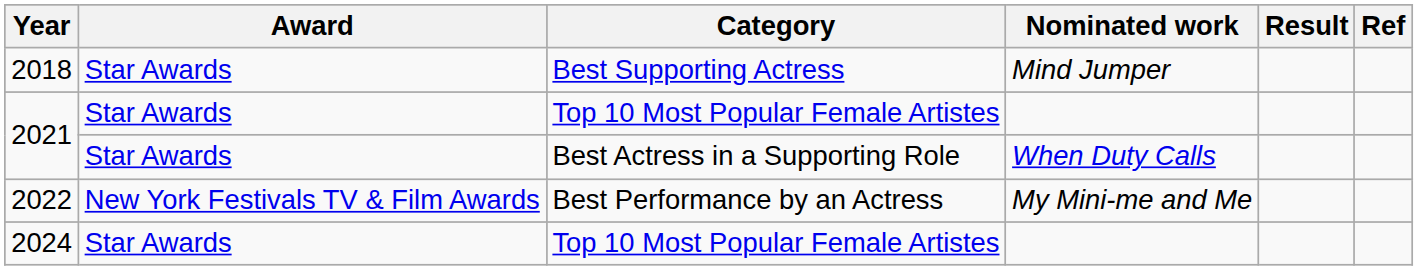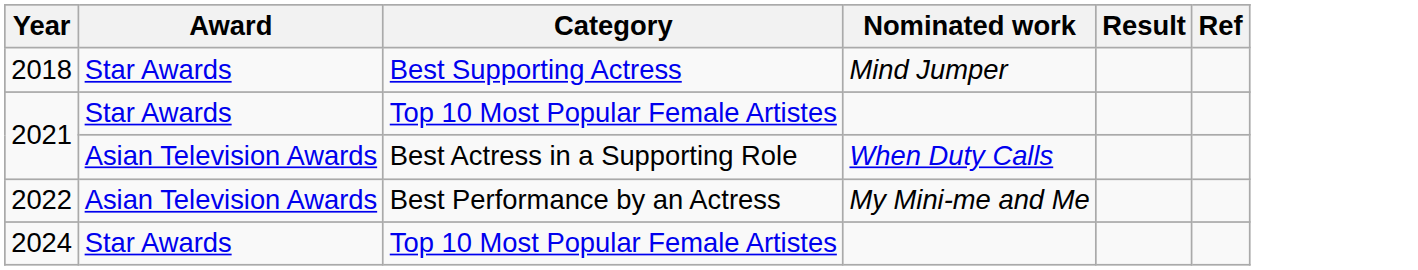2021 / Best Actress in a Supporting Role | Award: Star Awards -> Asian Television Awards
2022 | Award: New York Festivals TV & Film Awards -> Asian Television Awards
